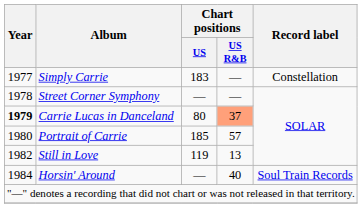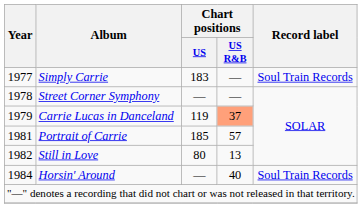Simply Carrie | Record label: Constellation -> Soul Train Records
Carrie Lucas in Danceland | Year: bold -> normal
Carrie Lucas in Danceland | Chart positions / US: 80 -> 119
Portrait of Carrie | Year: 1980 -> 1981
Still in Love | Chart positions / US: 119 -> 80
